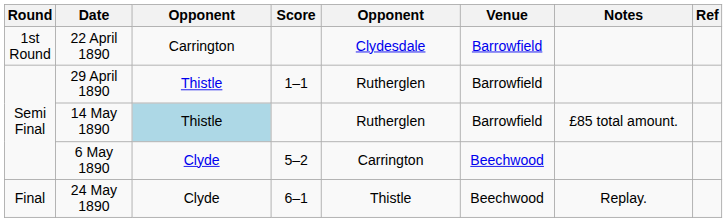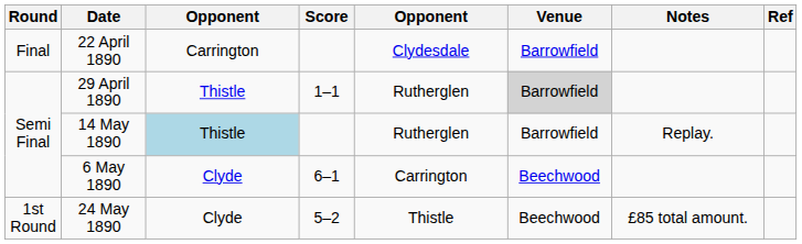22 April 1890 | Round: 1st Round -> Final
29 April 1890 | Venue: no background -> lightgrey background
14 May 1890 | Notes: £85 total amount. -> Replay.
6 May 1890 | Score: 5–2 -> 6–1
24 May 1890 | Round: Final -> 1st Round
24 May 1890 | Score: 6–1 -> 5–2
24 May 1890 | Notes: Replay. -> £85 total amount.
